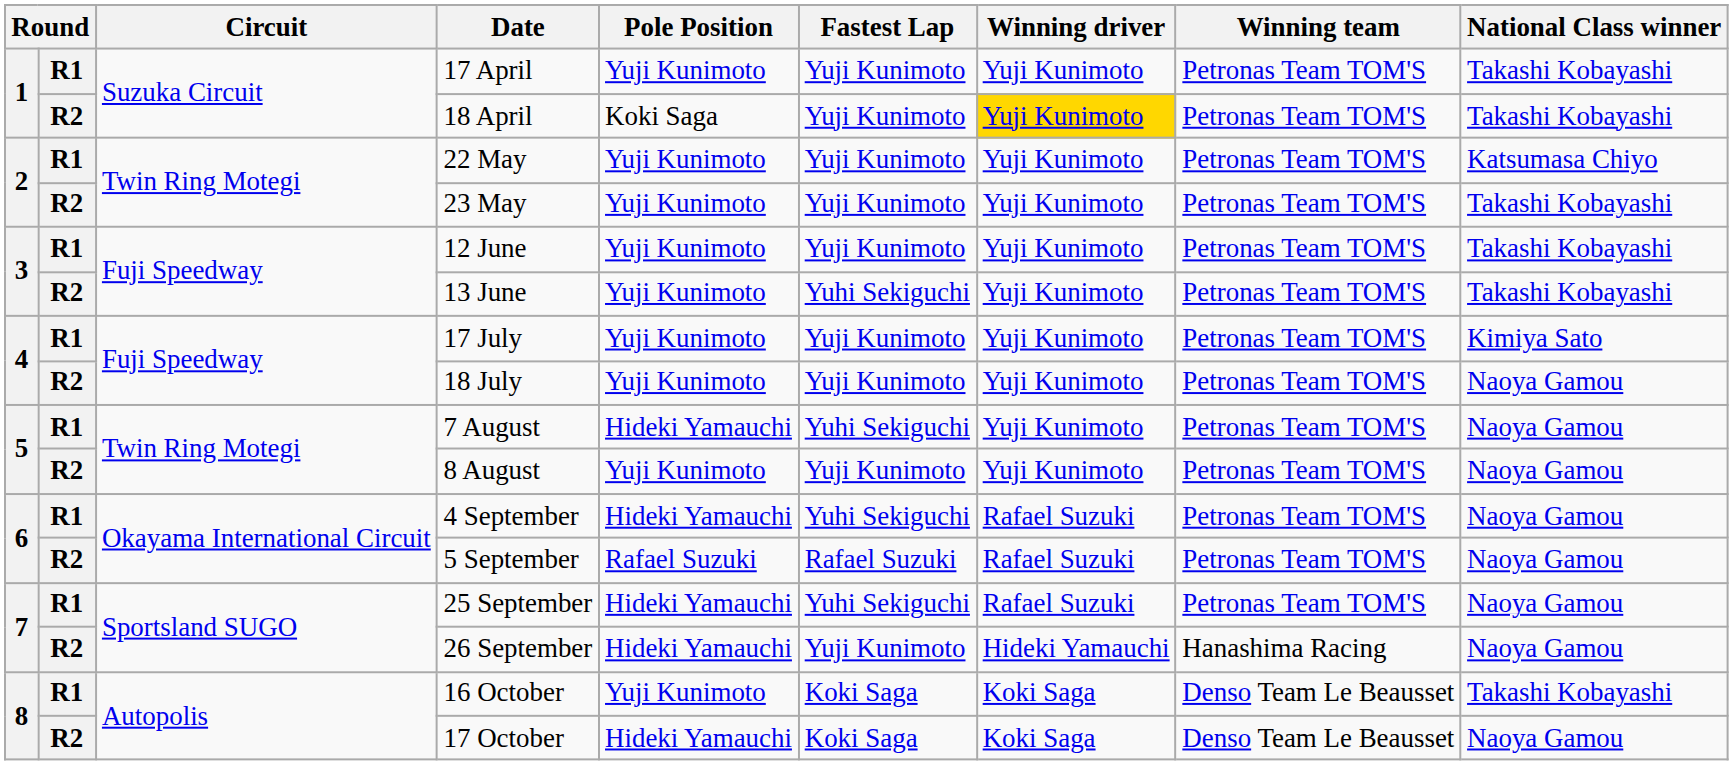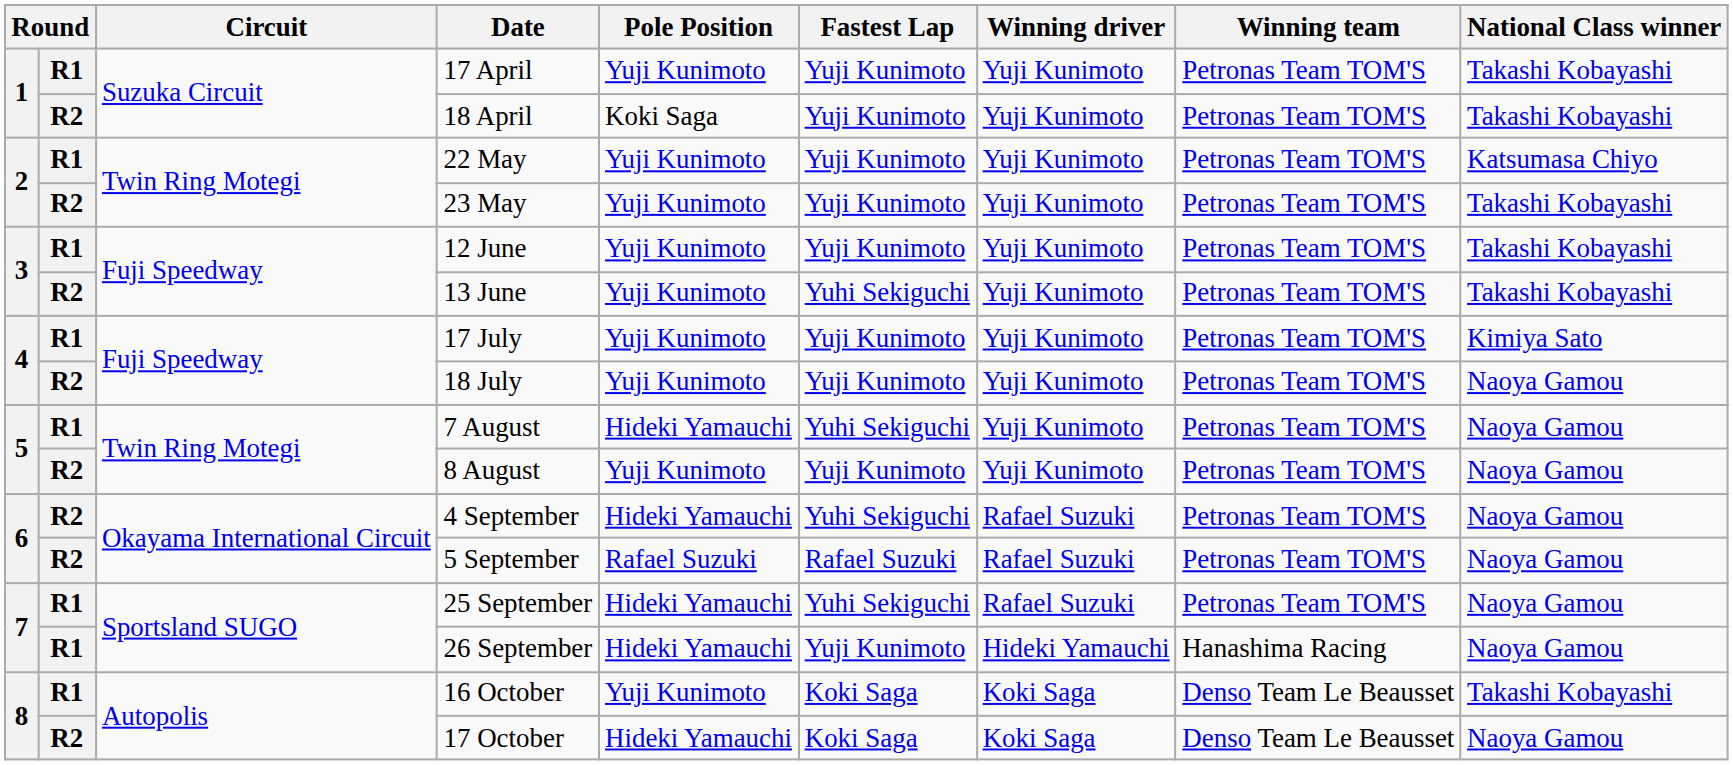18 April | Winning driver: gold background -> no background
4 September | column 2: R1 -> R2
26 September | column 2: R2 -> R1
